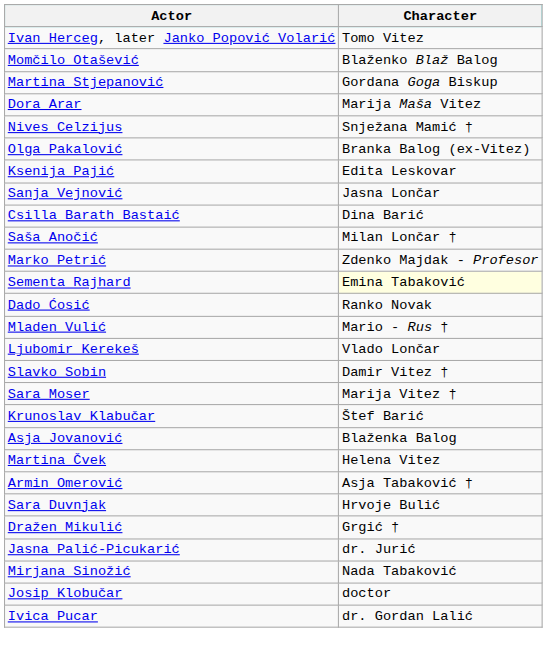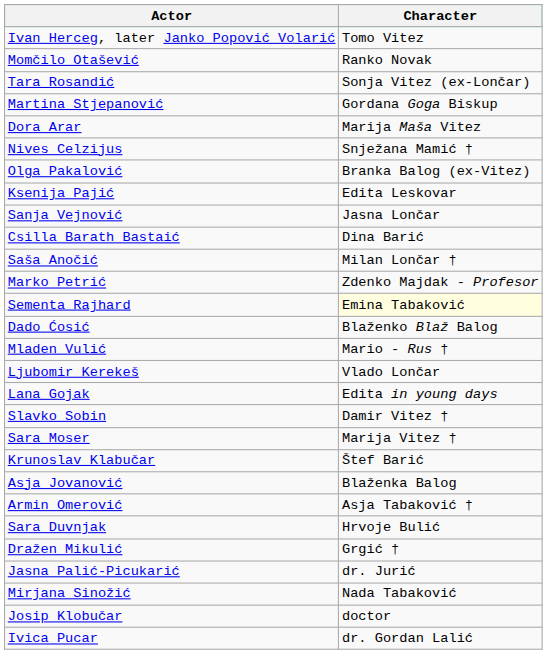Momčilo Otašević | Character: Blaženko Blaž Balog -> Ranko Novak
+ row: Tara Rosandić | Sonja Vitez (ex-Lončar)
Dado Ćosić | Character: Ranko Novak -> Blaženko Blaž Balog
+ row: Lana Gojak | Edita in young days
- row: Martina Čvek | Helena Vitez
